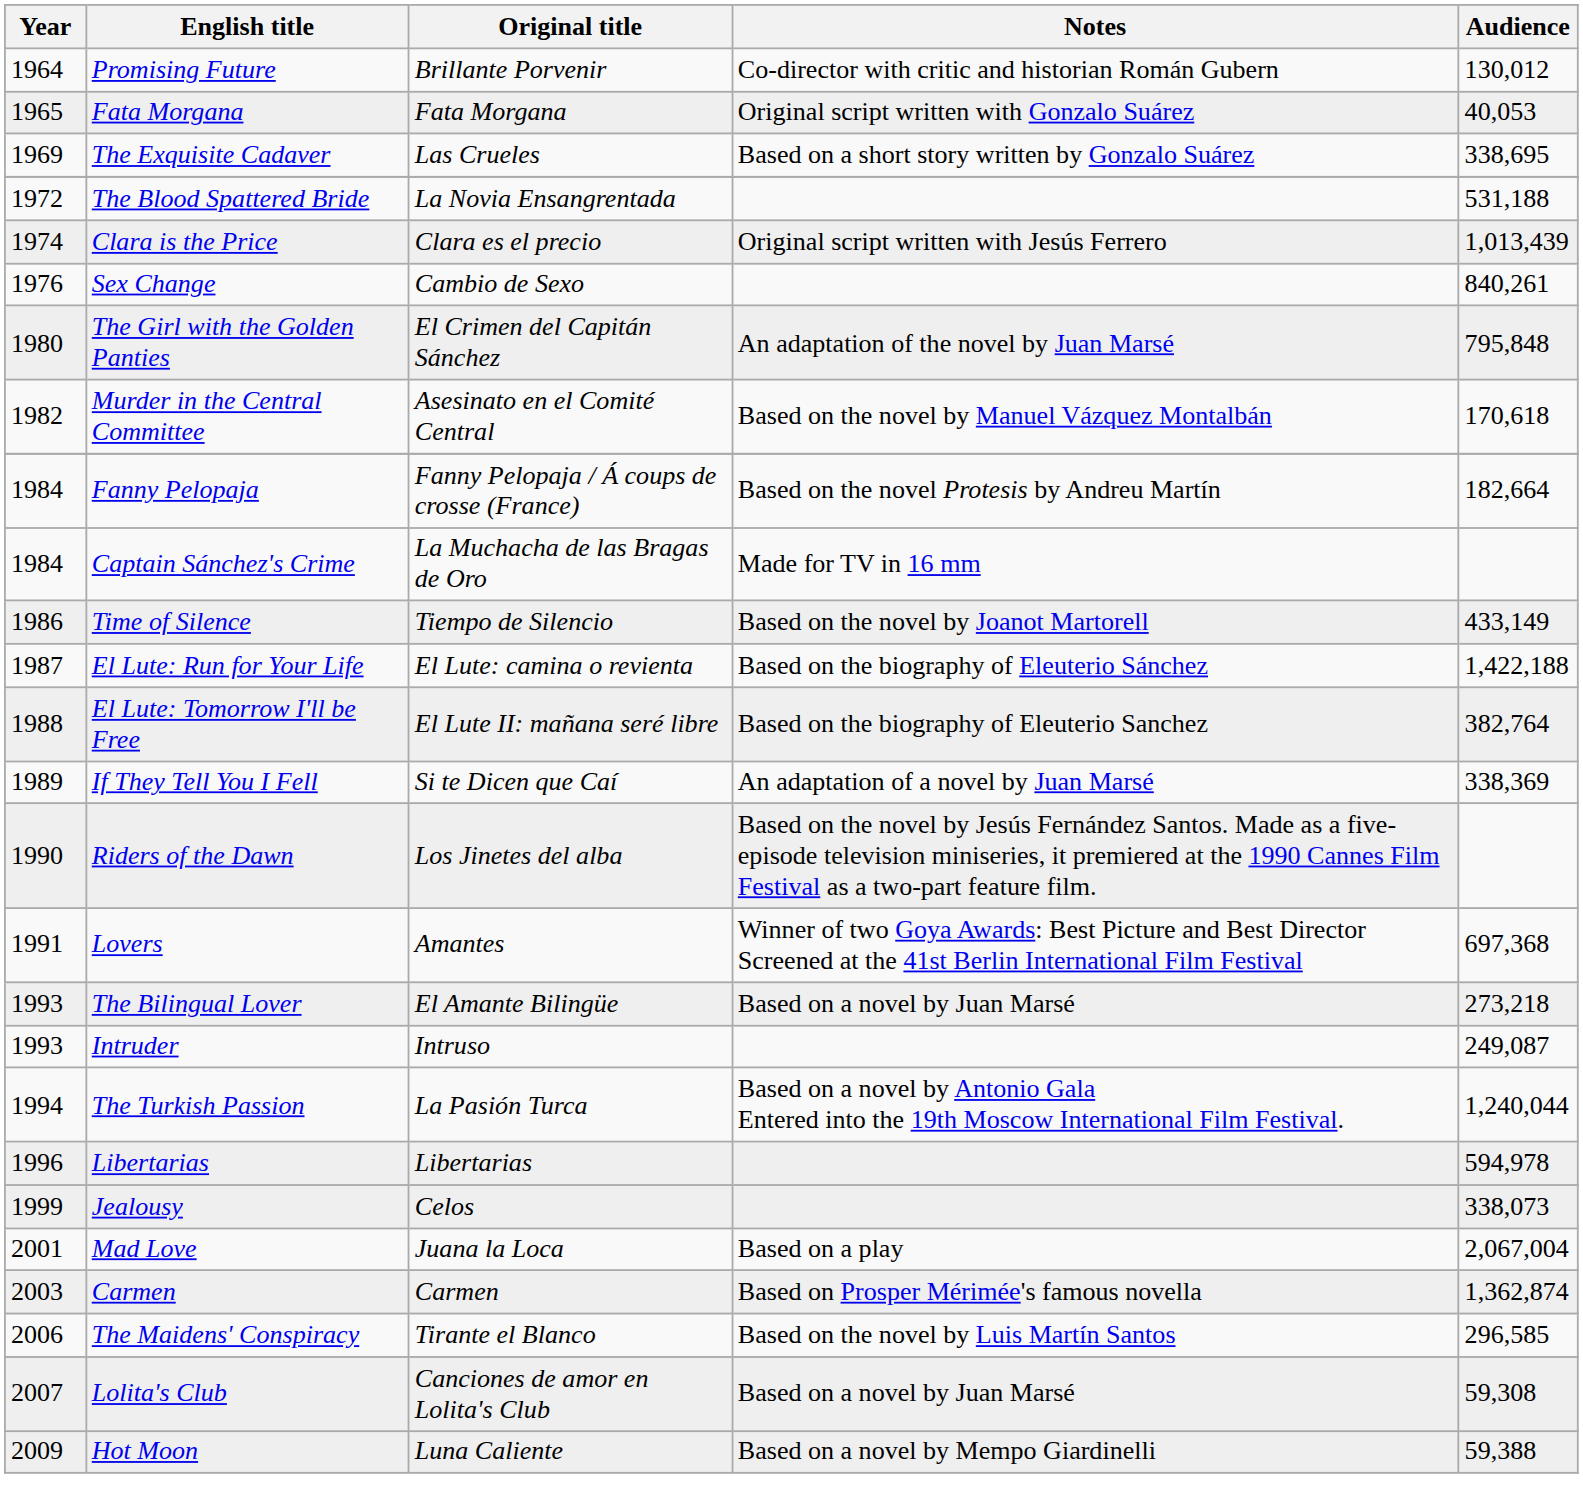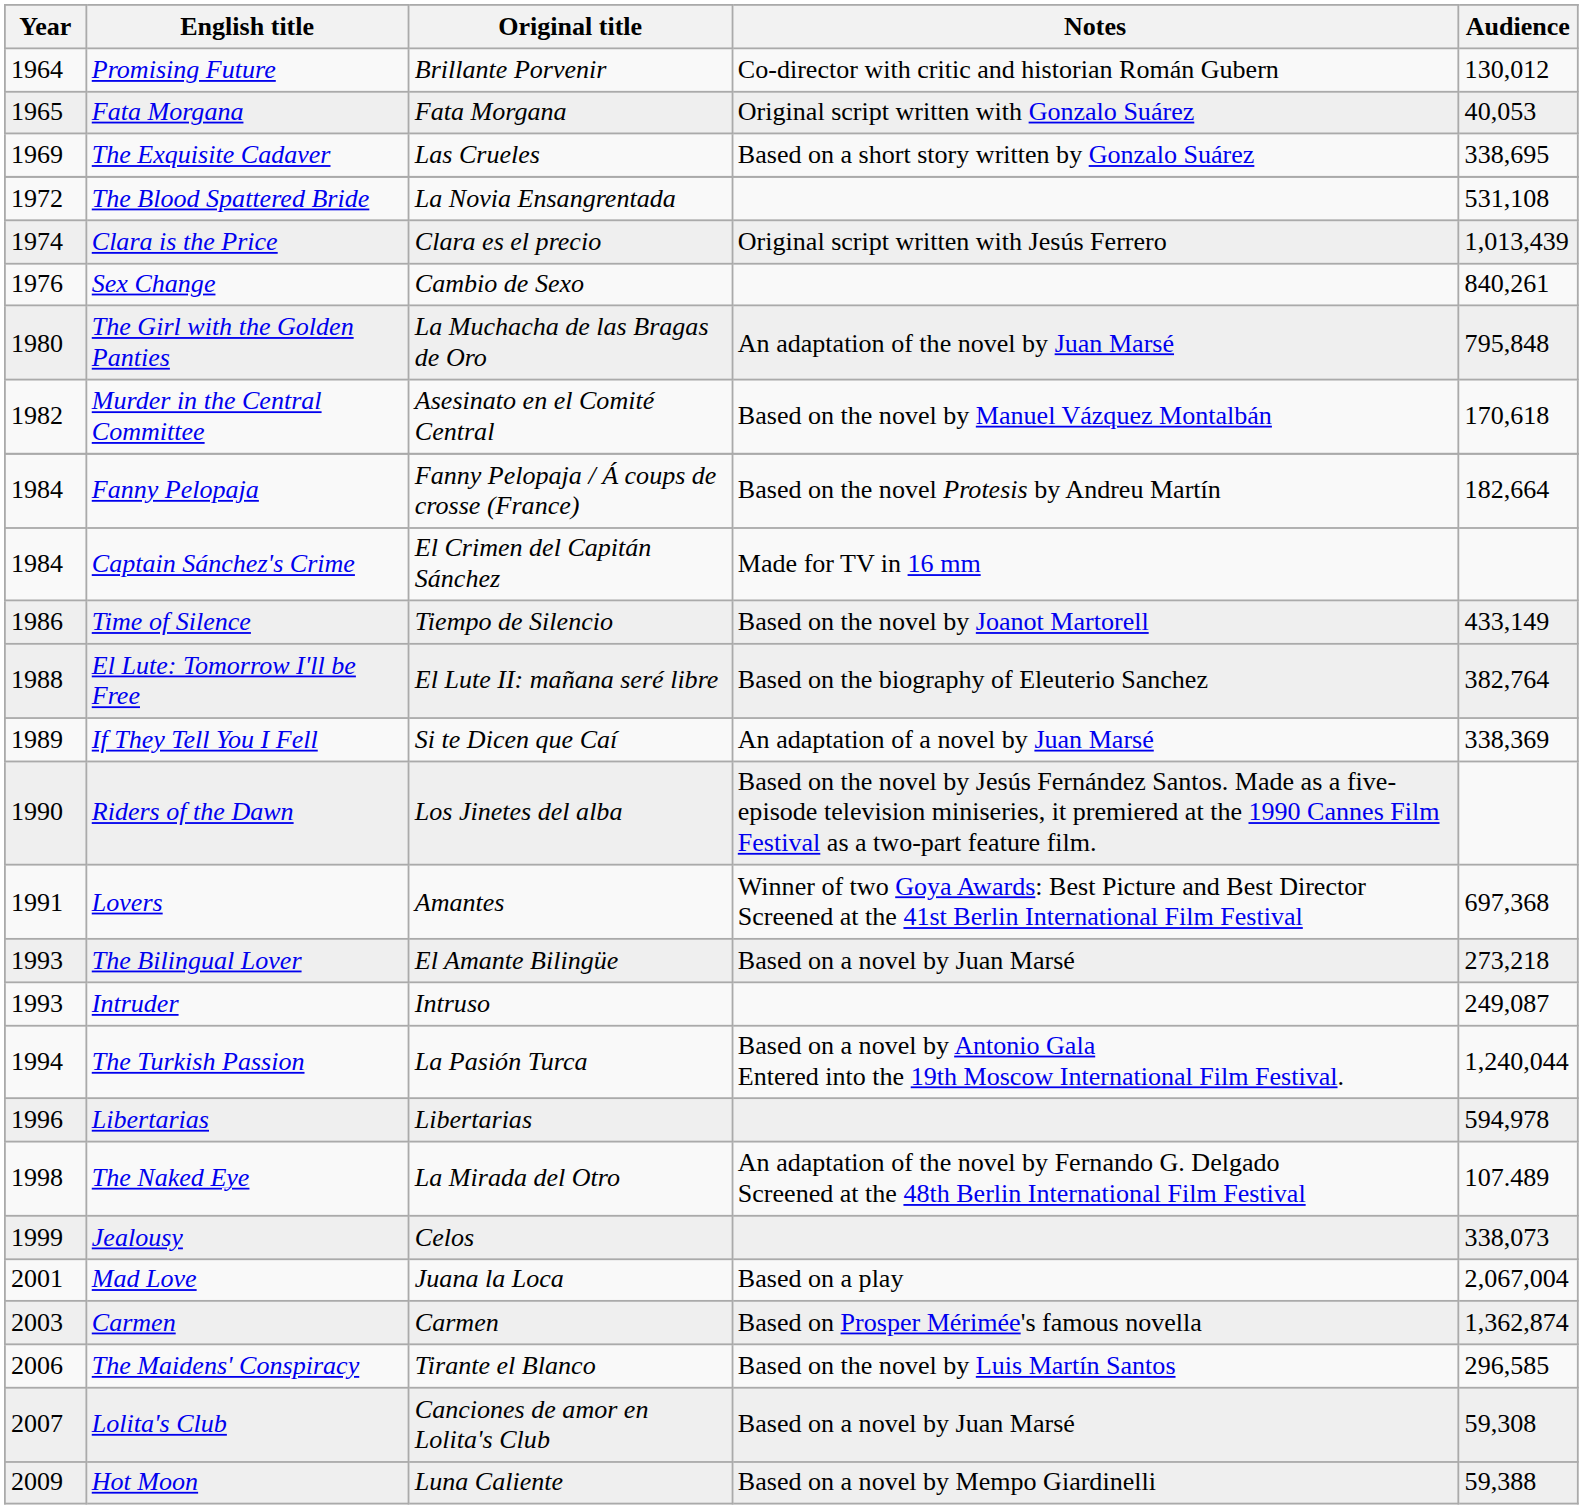The Blood Spattered Bride | Audience: 531,188 -> 531,108
The Girl with the Golden Panties | Original title: El Crimen del Capitán Sánchez -> La Muchacha de las Bragas de Oro
Captain Sánchez's Crime | Original title: La Muchacha de las Bragas de Oro -> El Crimen del Capitán Sánchez
- row: 1987 | El Lute: Run for Your Life | El Lute: camina o revienta | Based on the biography of Eleuterio Sánchez | 1,422,188
+ row: 1998 | The Naked Eye | La Mirada del Otro | An adaptation of the novel by Fernando G. Delgado Screened at the 48th Berlin International Film Festival | 107.489
